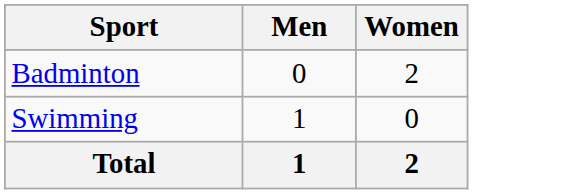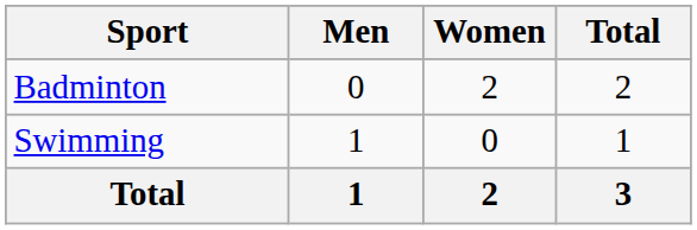+ column: Total | 2 | 1 | 3
